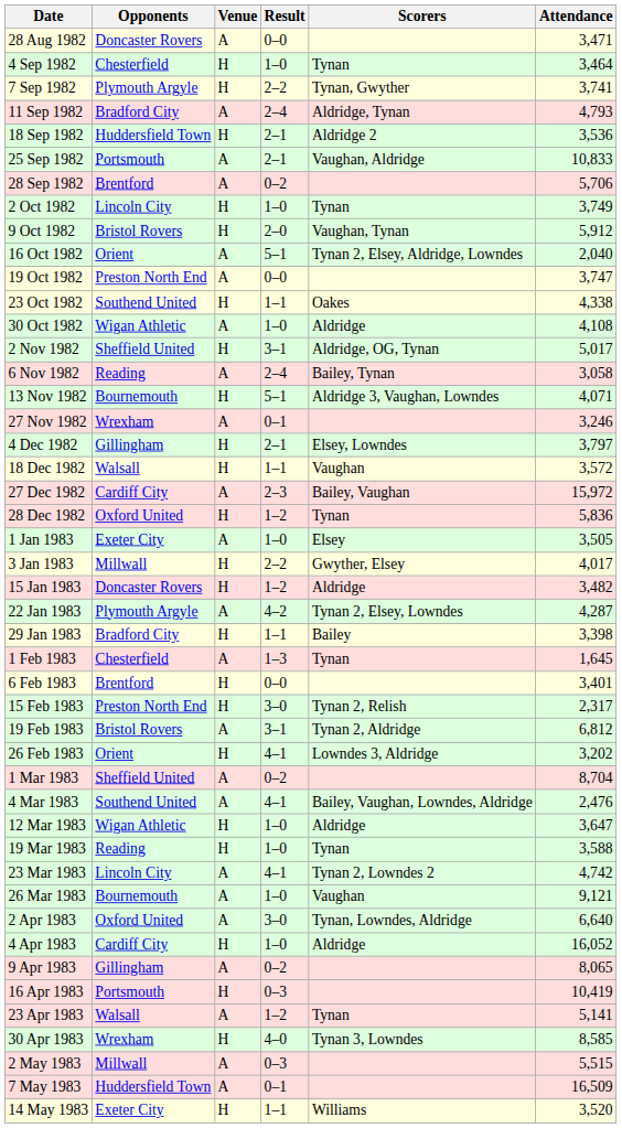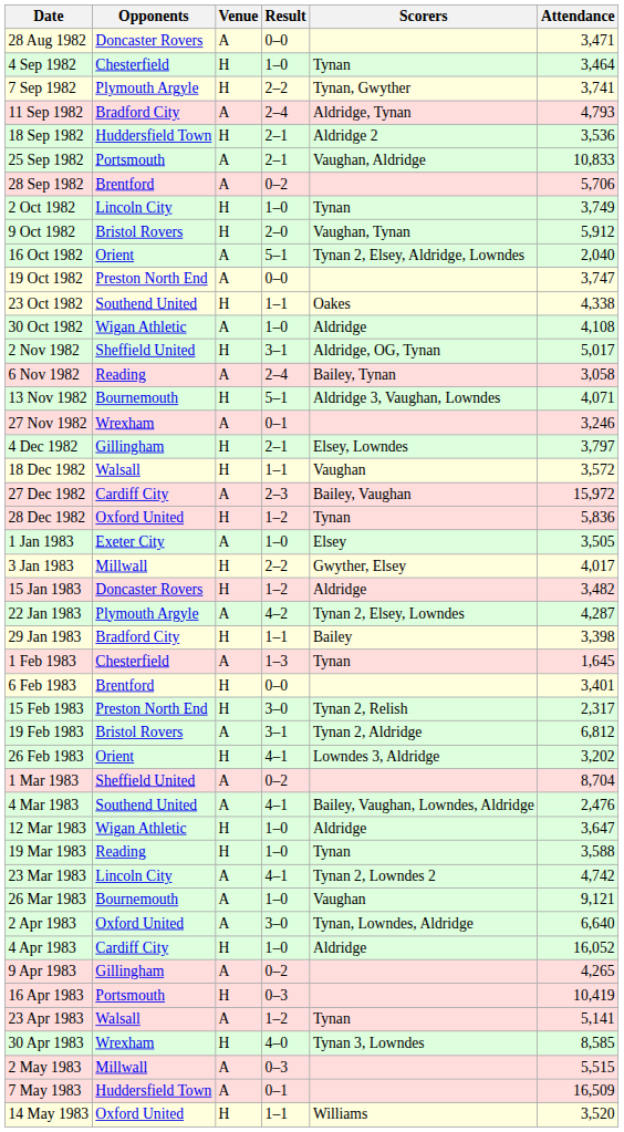9 Apr 1983 | Attendance: 8,065 -> 4,265
14 May 1983 | Opponents: Exeter City -> Oxford United
